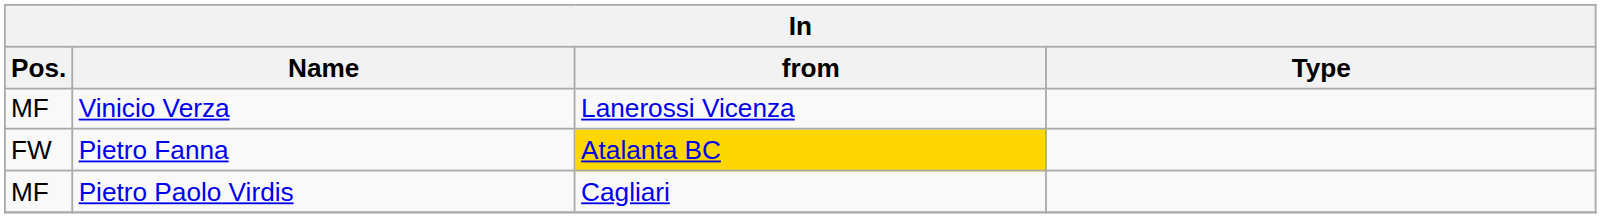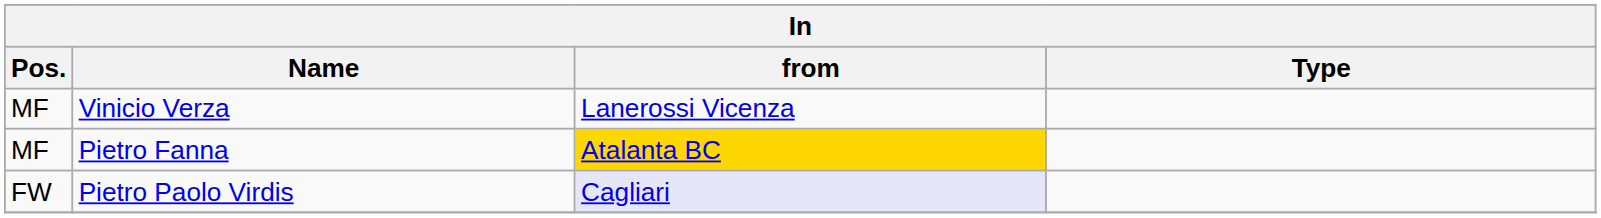Pietro Fanna | Pos.: FW -> MF
Pietro Paolo Virdis | Pos.: MF -> FW
Pietro Paolo Virdis | from: no background -> lavender background
